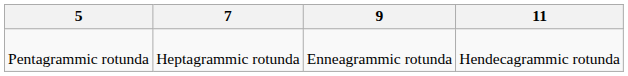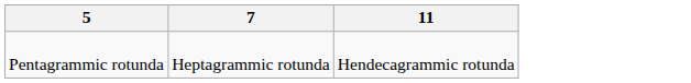- column: 9 | Enneagrammic rotunda
